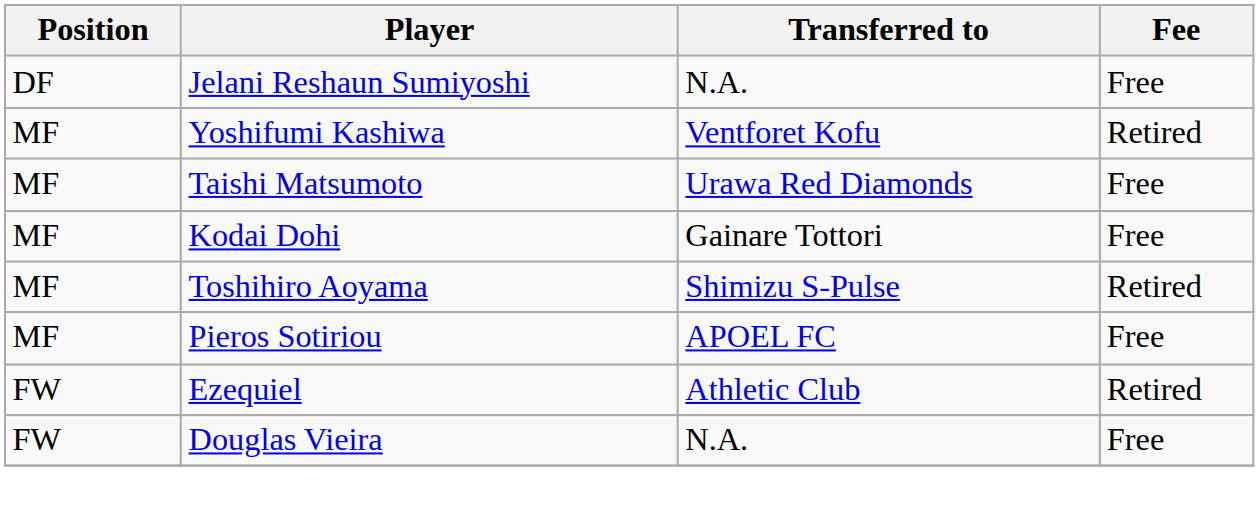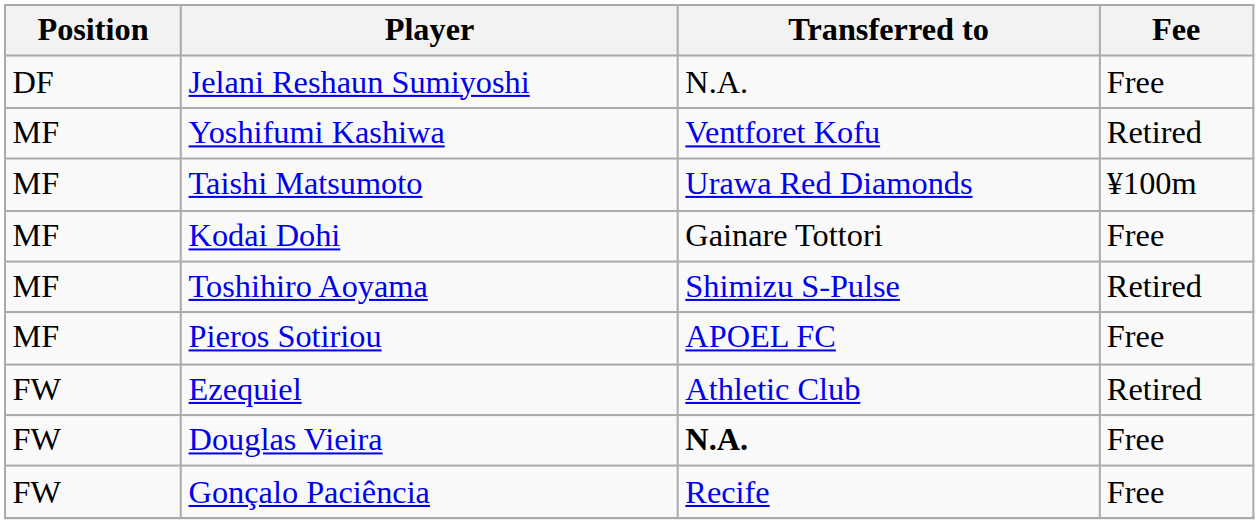Taishi Matsumoto | Fee: Free -> ¥100m
Douglas Vieira | Transferred to: normal -> bold
+ row: FW | Gonçalo Paciência | Recife | Free
